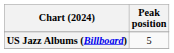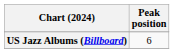US Jazz Albums (Billboard) | Peak position: 5 -> 6
